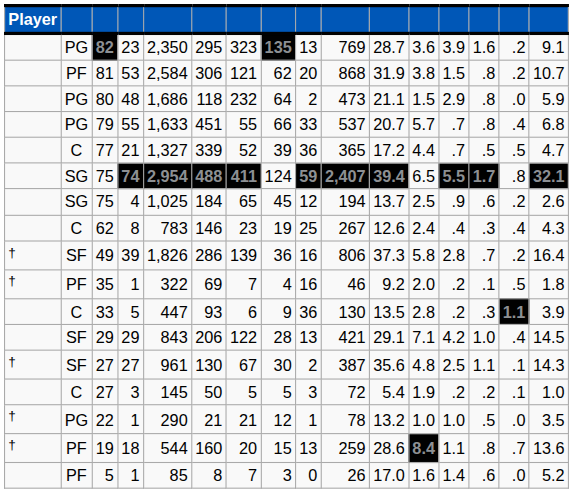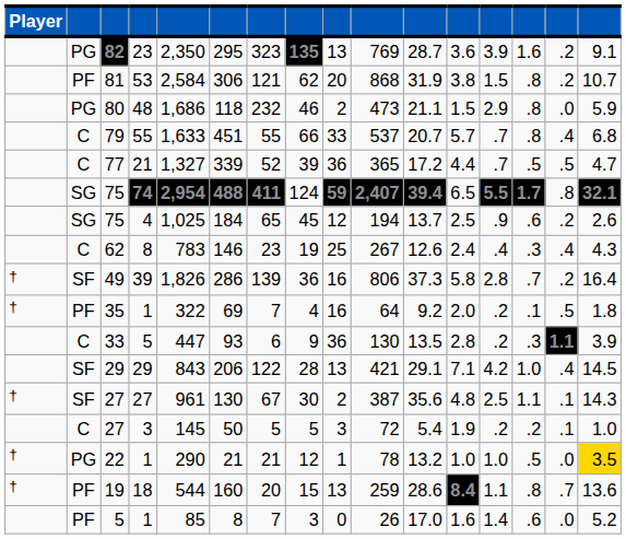80 | column 8: 64 -> 46
79 | column 2: PG -> C
35 | column 10: 46 -> 64
22 | column 16: no background -> gold background
